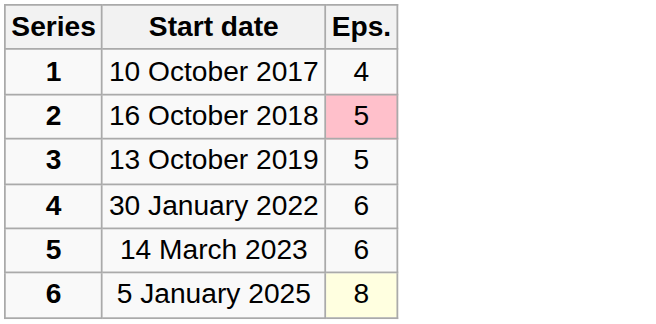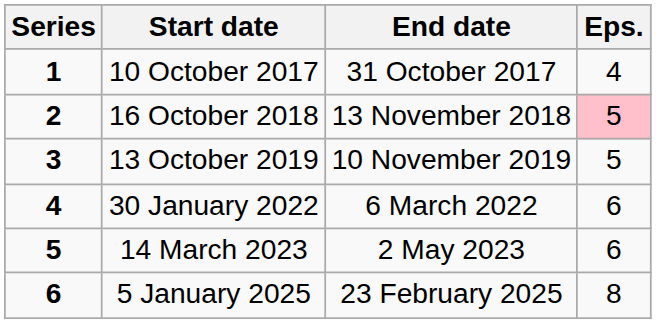+ column: End date | 31 October 2017 | 13 November 2018 | 10 November 2019 | 6 March 2022 | 2 May 2023 | 23 February 2025
5 January 2025 | Eps.: lightyellow background -> no background
